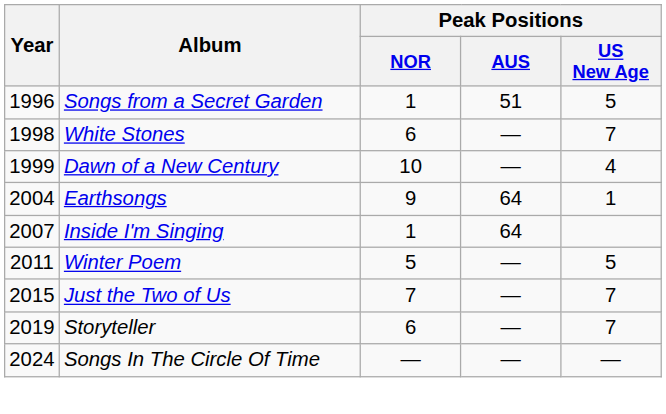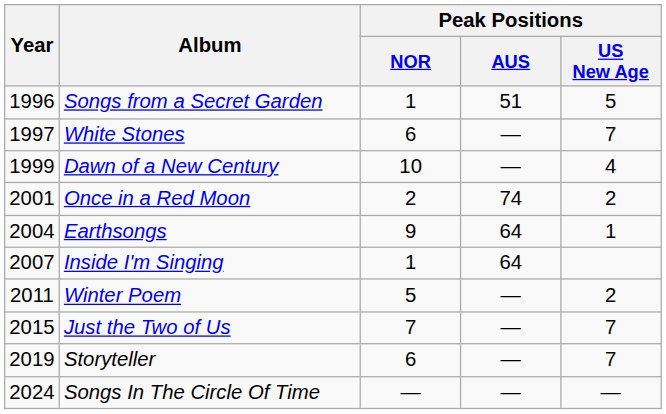White Stones | Year: 1998 -> 1997
+ row: 2001 | Once in a Red Moon | 2 | 74 | 2
Winter Poem | Peak Positions / US New Age: 5 -> 2
